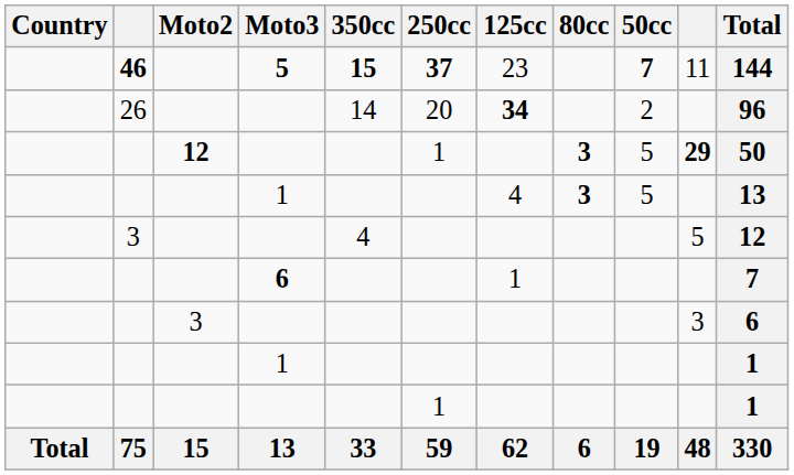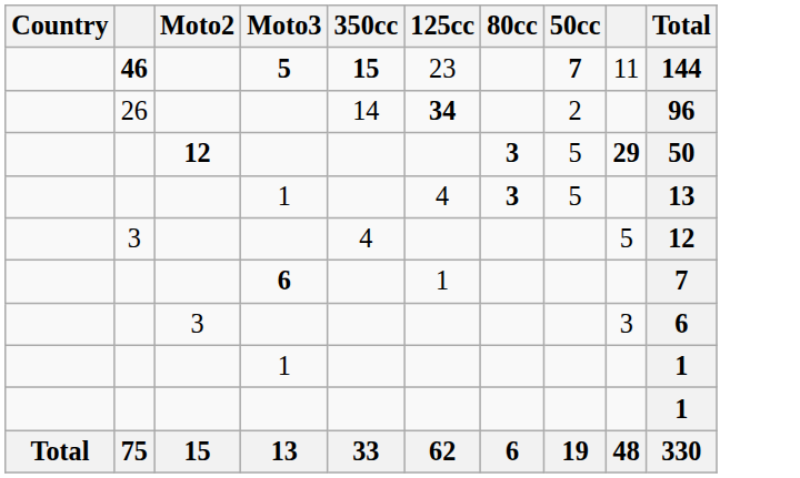- column: 250cc | 37 | 20 | 1 | 1 | 59
